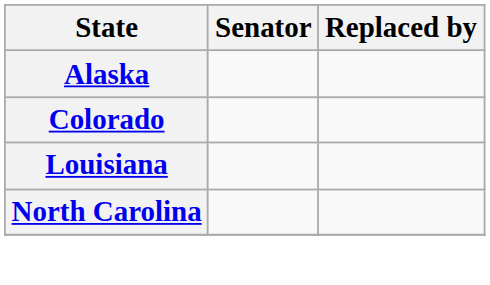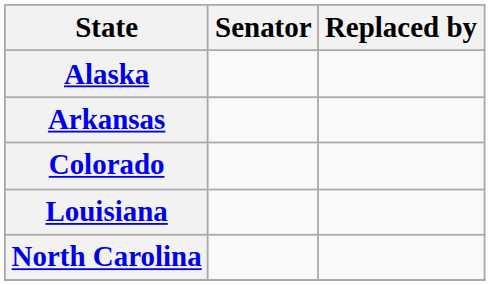+ row: Arkansas
